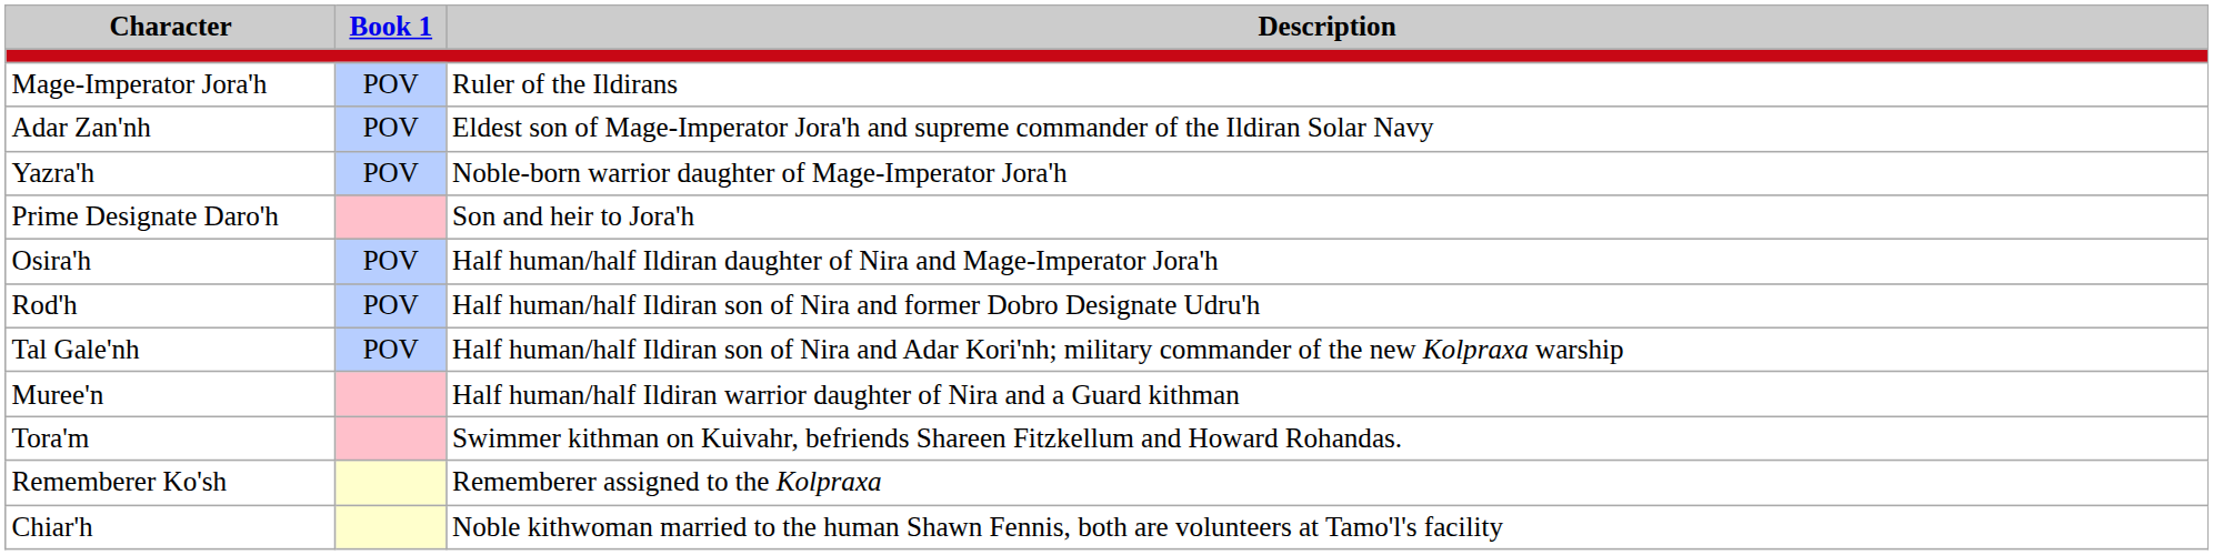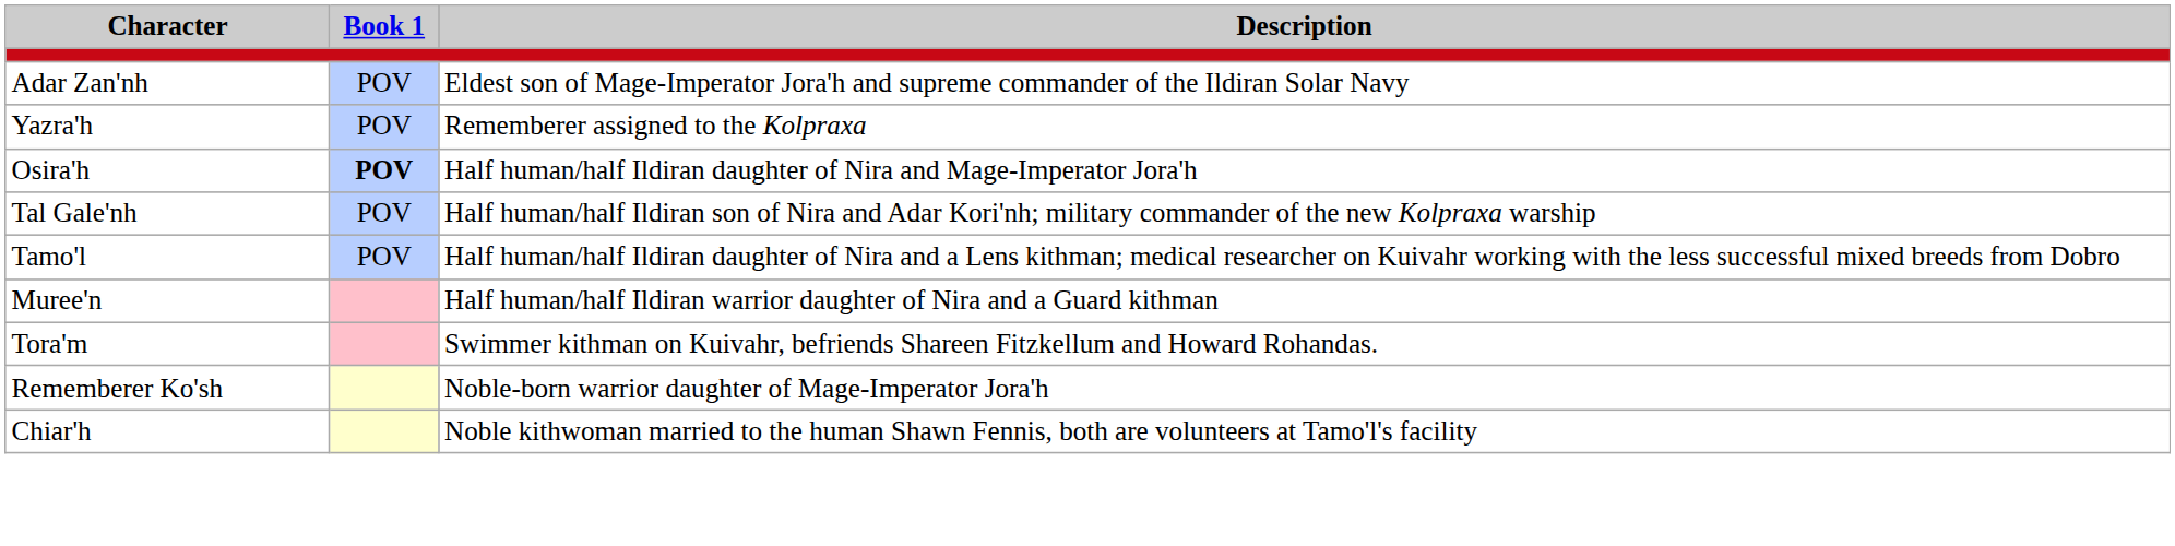- row: Mage-Imperator Jora'h | POV | Ruler of the Ildirans
Yazra'h | Description: Noble-born warrior daughter of Mage-Imperator Jora'h -> Rememberer assigned to the Kolpraxa
- row: Prime Designate Daro'h | Son and heir to Jora'h
Osira'h | Book 1: normal -> bold
- row: Rod'h | POV | Half human/half Ildiran son of Nira and former Dobro Designate Udru'h
+ row: Tamo'l | POV | Half human/half Ildiran daughter of Nira and a Lens kithman; medical researcher on Kuivahr working with the less successful mixed breeds from Dobro
Rememberer Ko'sh | Description: Rememberer assigned to the Kolpraxa -> Noble-born warrior daughter of Mage-Imperator Jora'h
